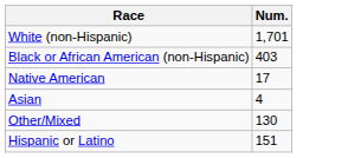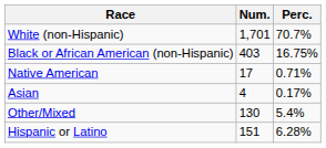+ column: Perc. | 70.7% | 16.75% | 0.71% | 0.17% | 5.4% | 6.28%
